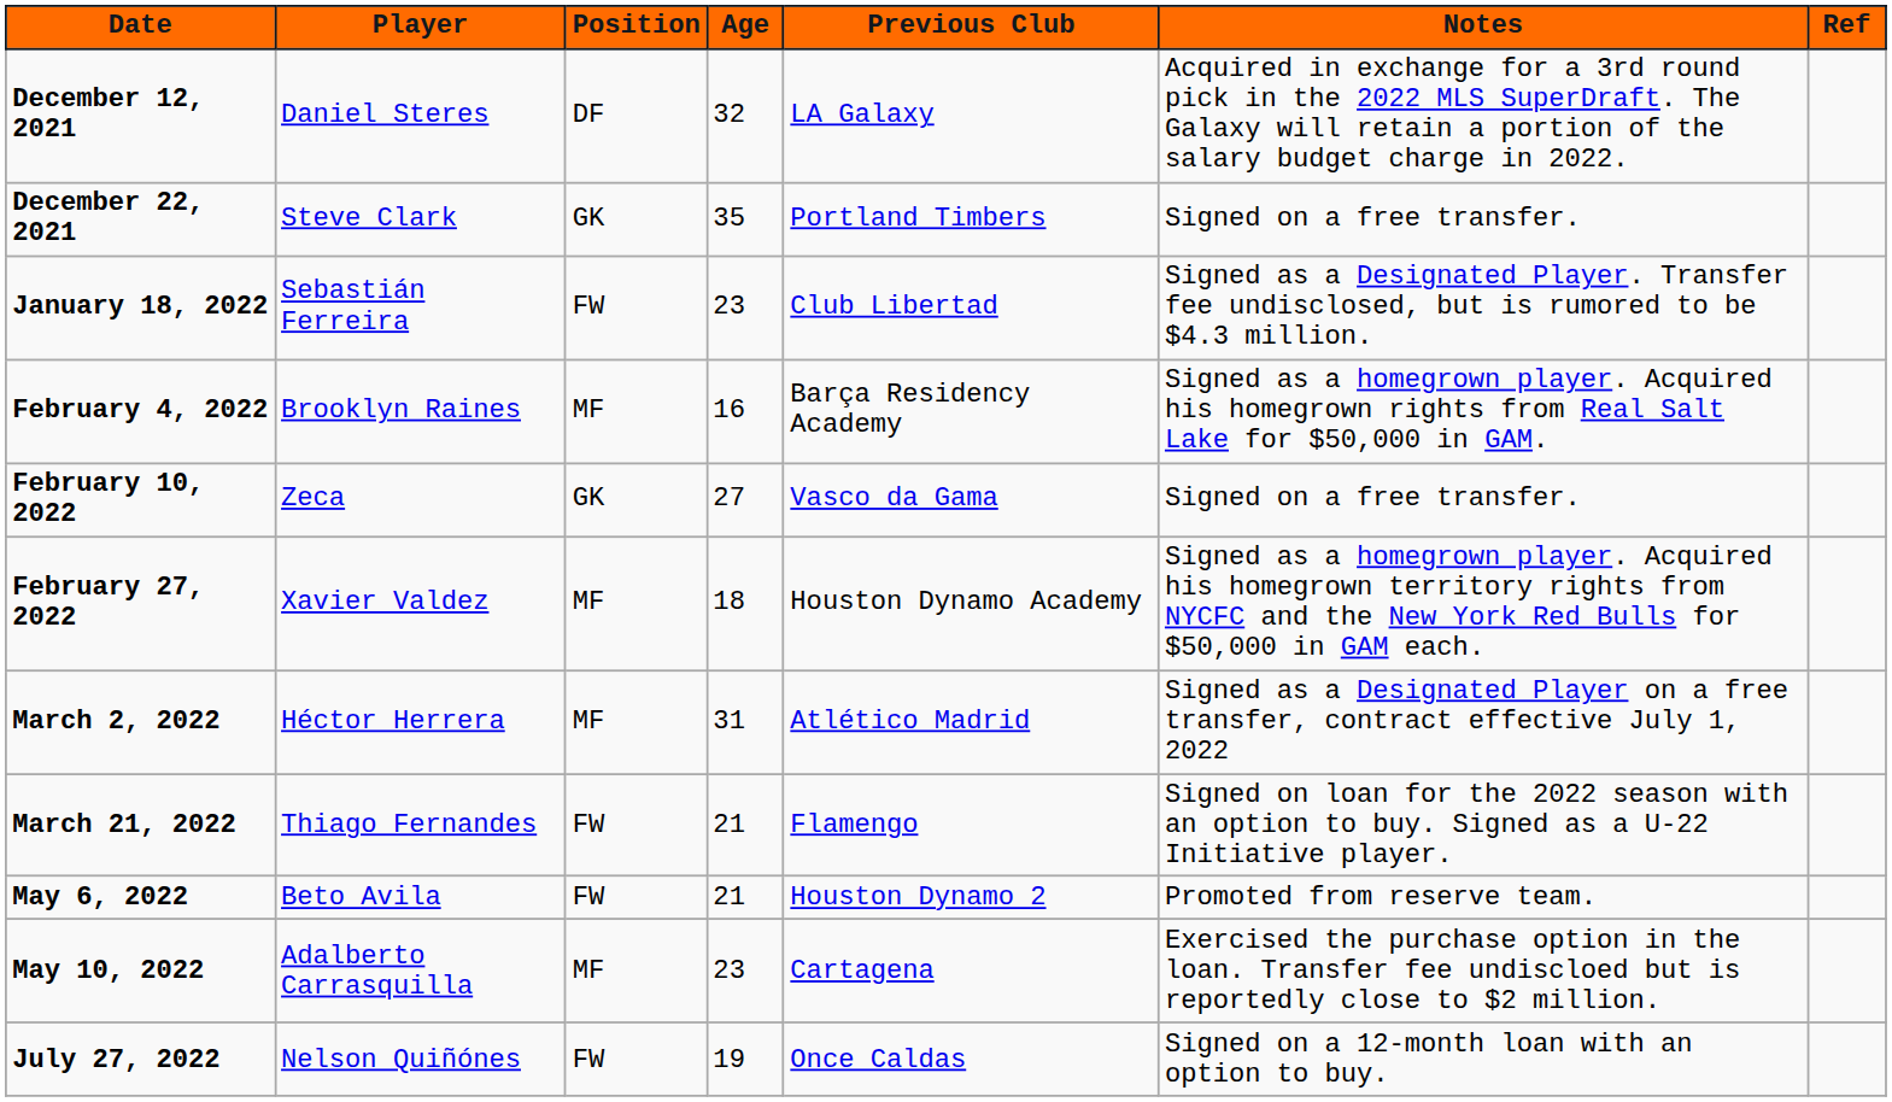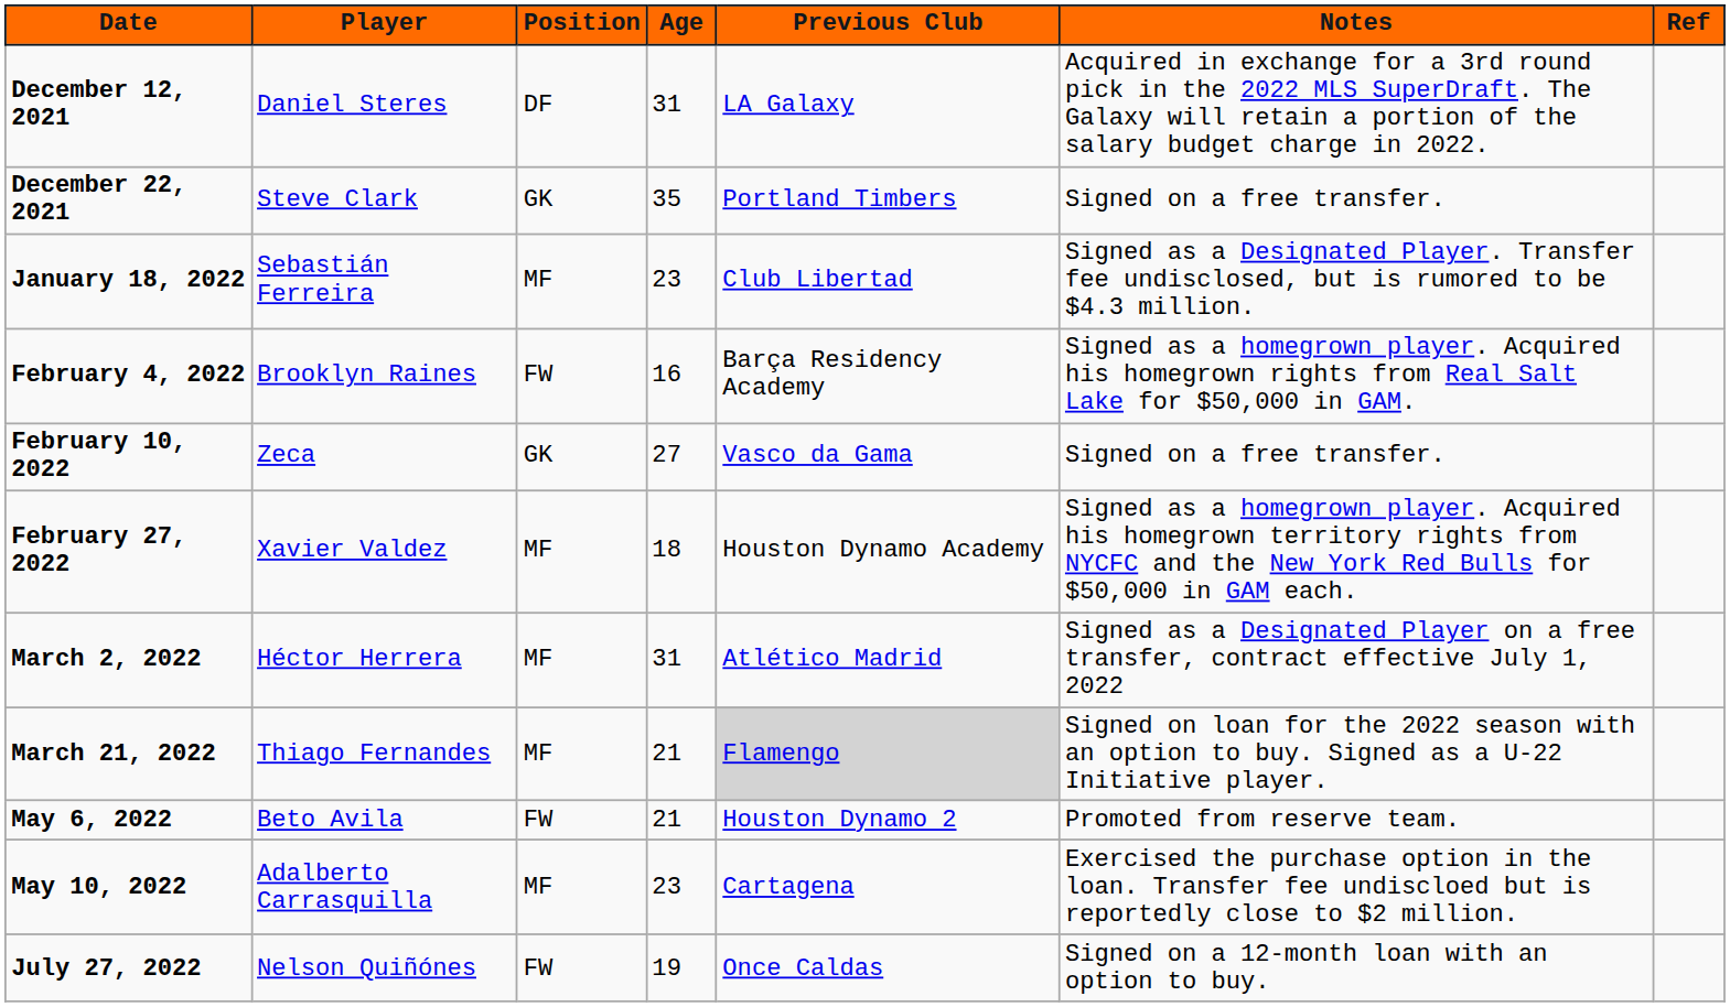December 12, 2021 | Age: 32 -> 31
January 18, 2022 | Position: FW -> MF
February 4, 2022 | Position: MF -> FW
March 21, 2022 | Position: FW -> MF
March 21, 2022 | Previous Club: no background -> lightgrey background
